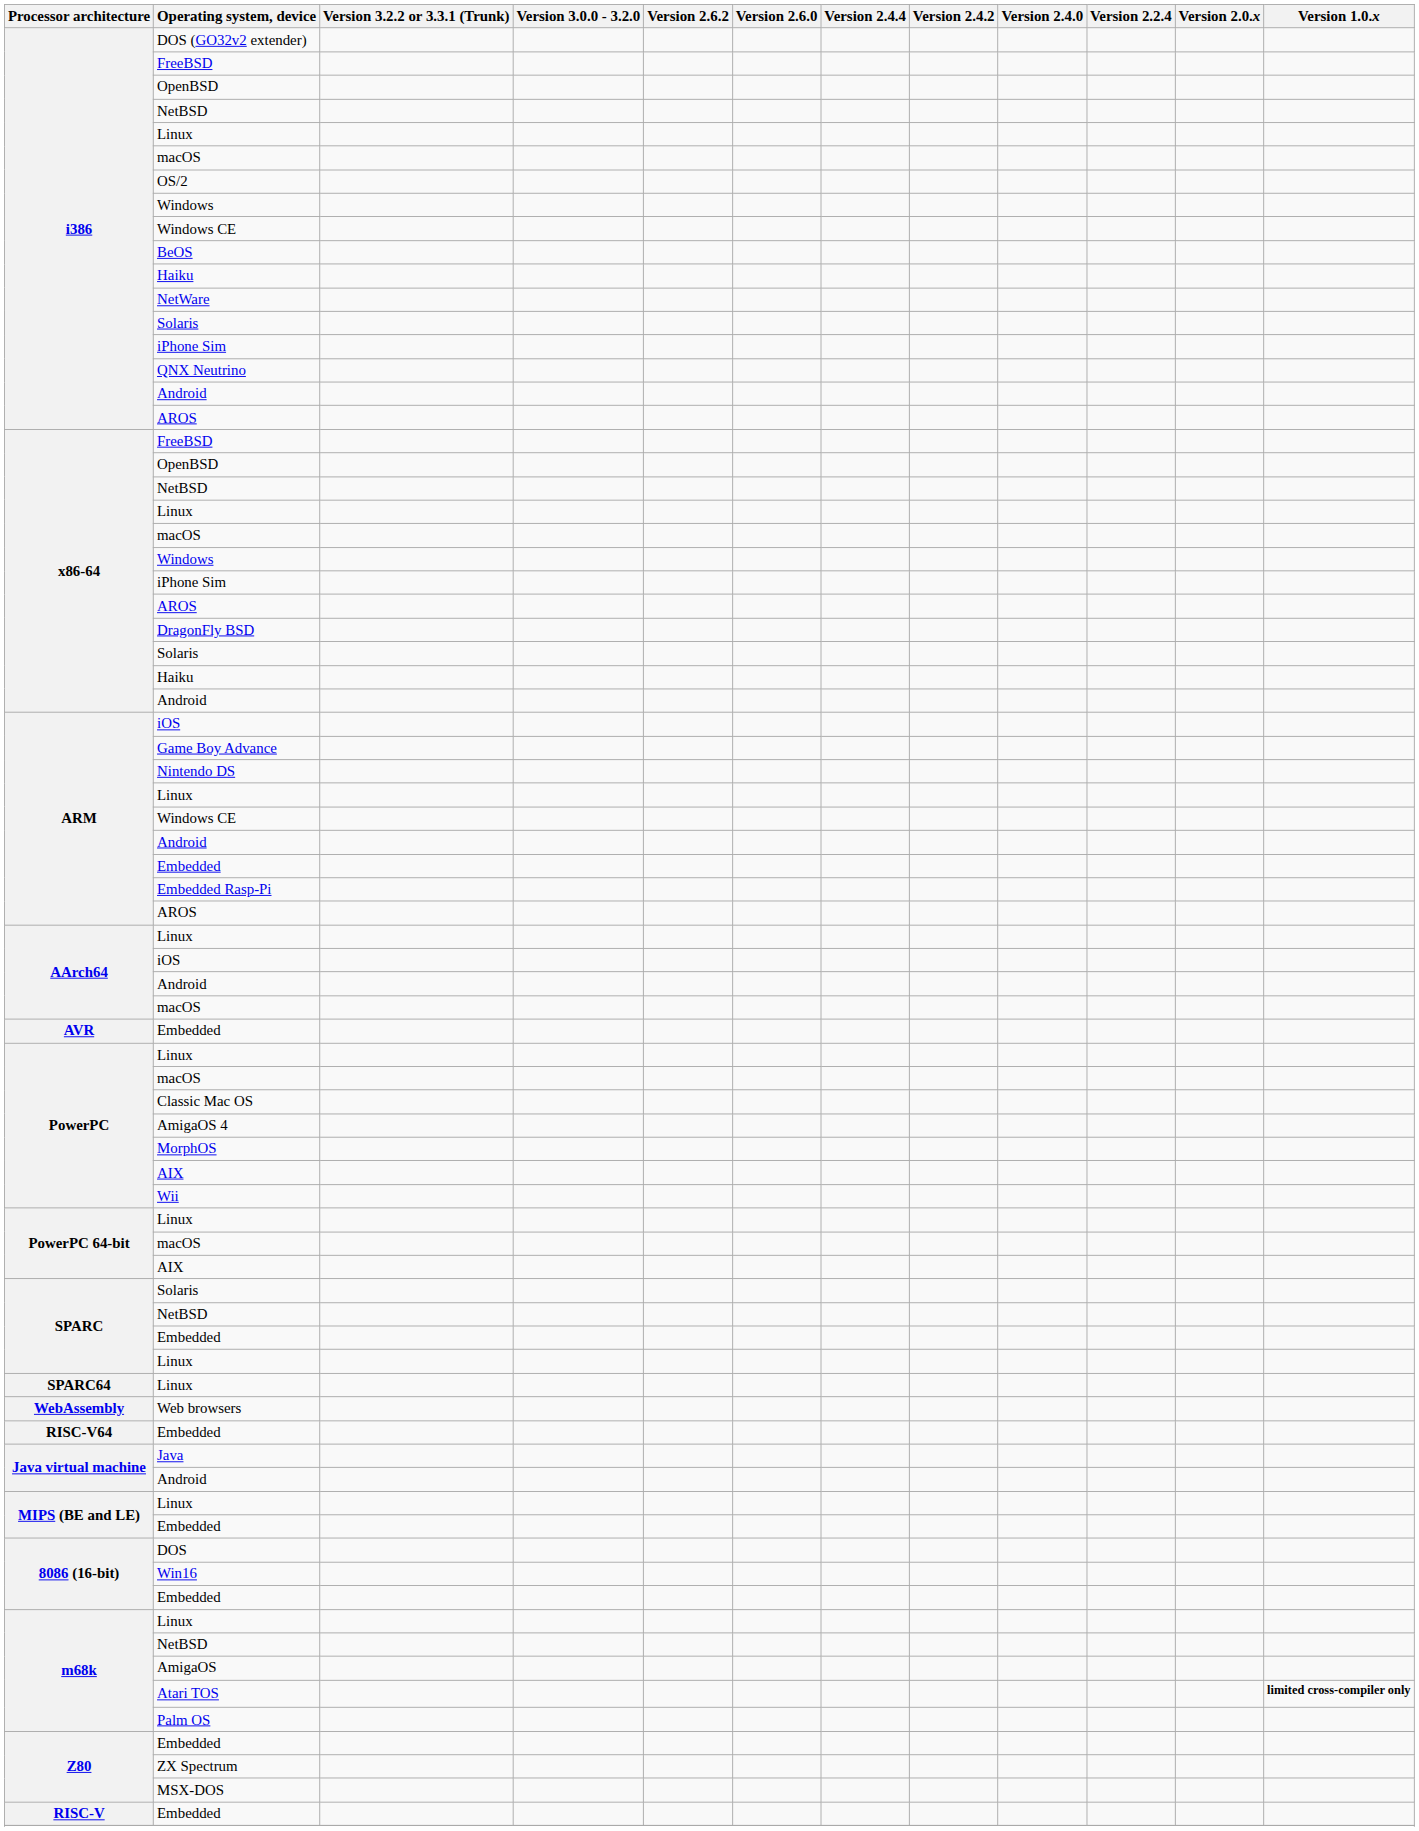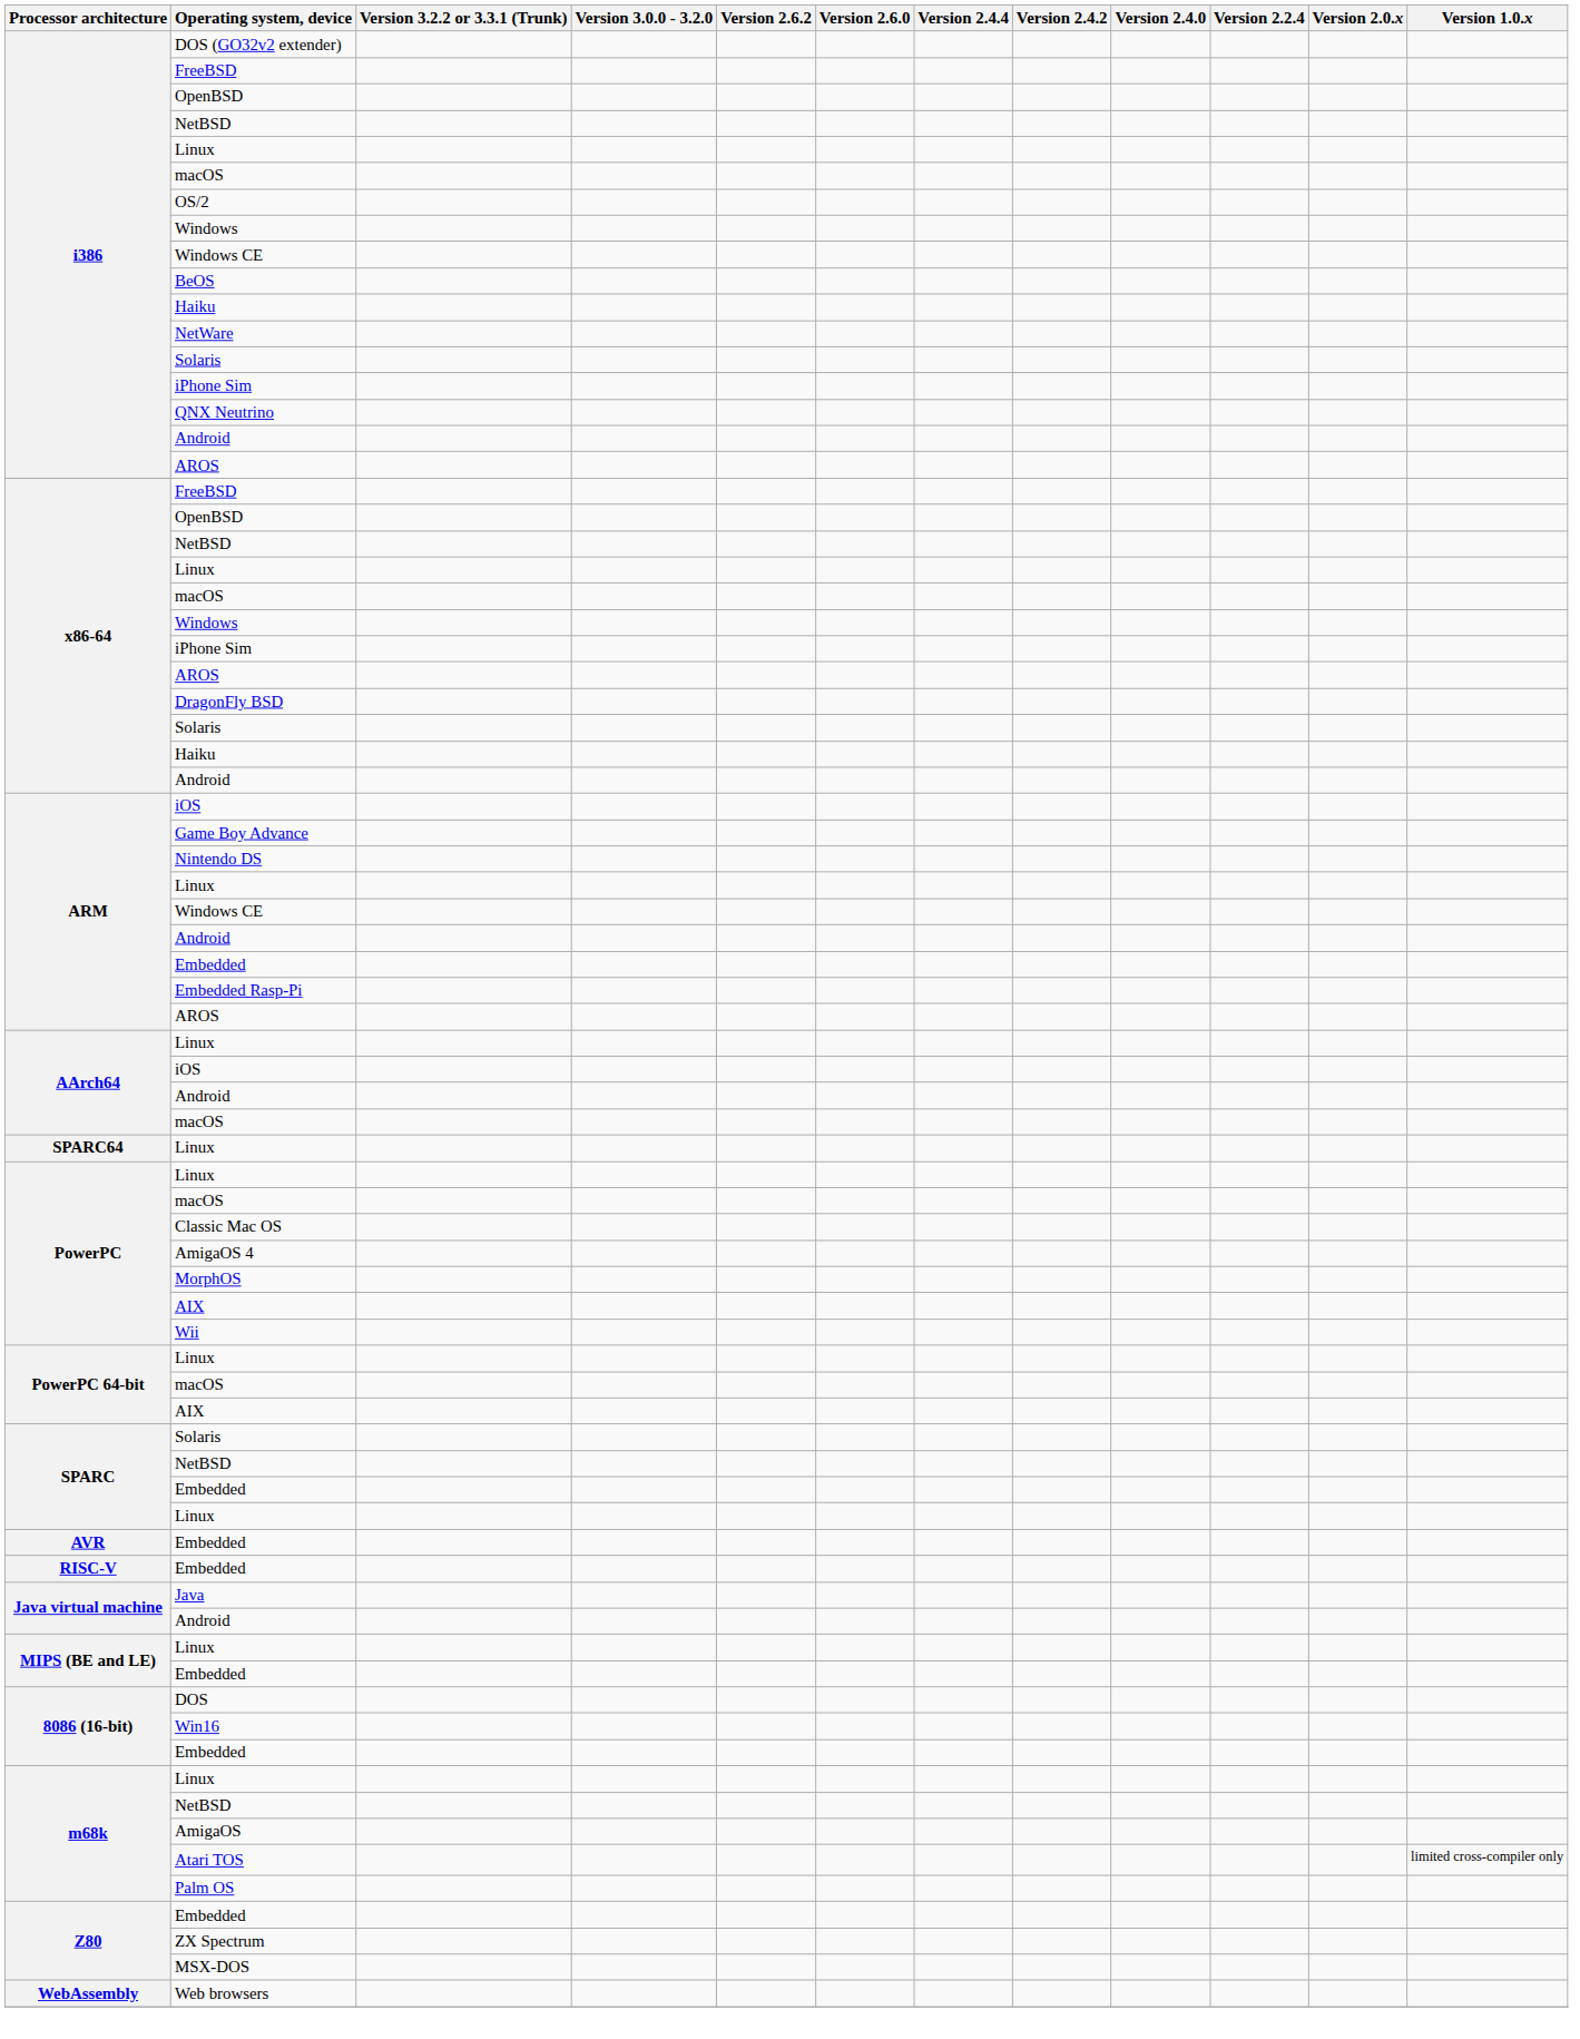rows swapped: AVR / Embedded <-> SPARC64 / Linux
rows swapped: RISC-V / Embedded <-> Web browsers
- row: RISC-V64 | Embedded
Atari TOS | Version 1.0.x: bold -> normal
